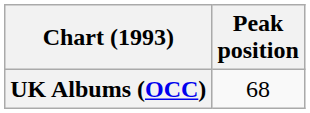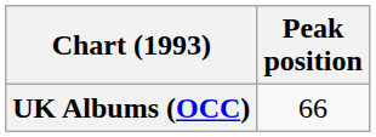UK Albums (OCC) | Peak position: 68 -> 66
